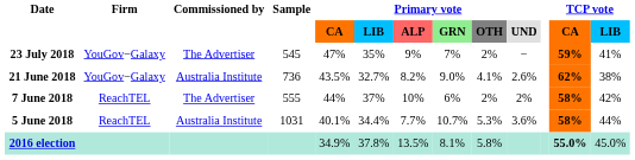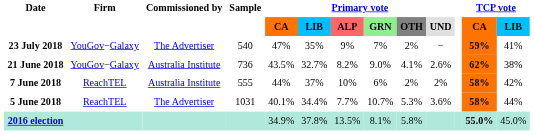23 July 2018 | Sample: 545 -> 540
7 June 2018 | Commissioned by: The Advertiser -> Australia Institute
5 June 2018 | Commissioned by: Australia Institute -> The Advertiser
